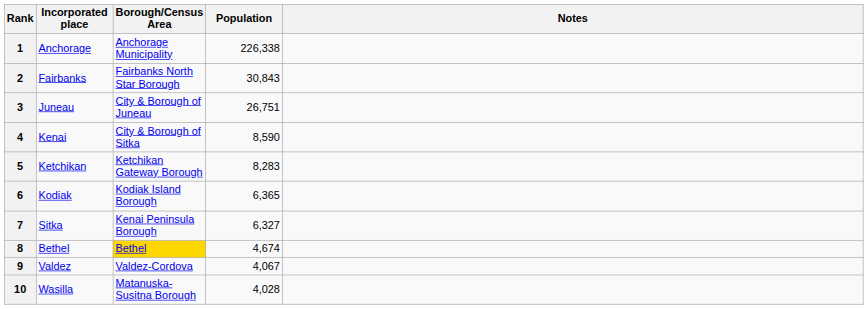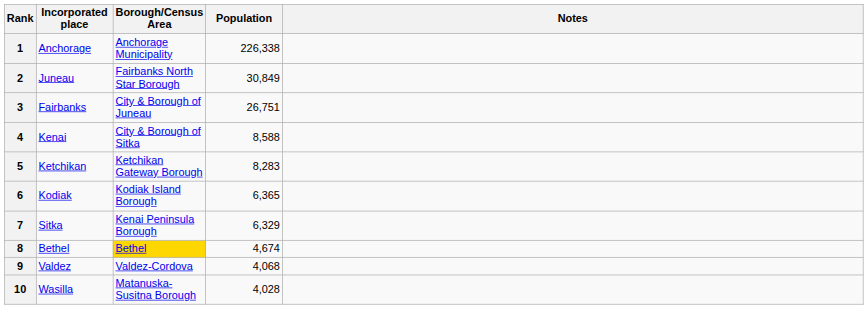2 | Incorporated place: Fairbanks -> Juneau
2 | Population: 30,843 -> 30,849
3 | Incorporated place: Juneau -> Fairbanks
4 | Population: 8,590 -> 8,588
7 | Population: 6,327 -> 6,329
9 | Population: 4,067 -> 4,068
